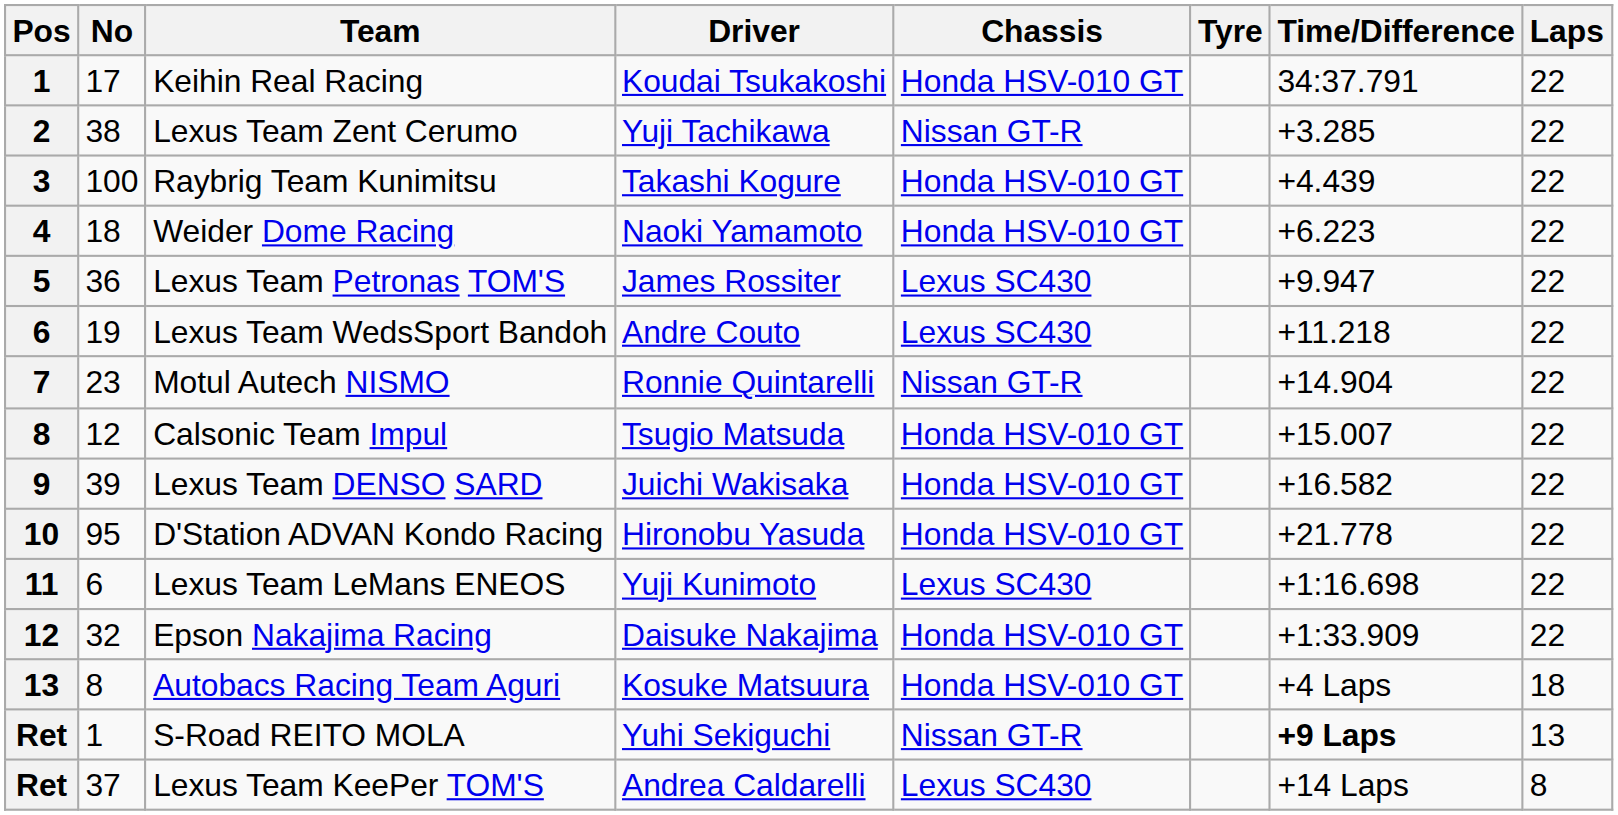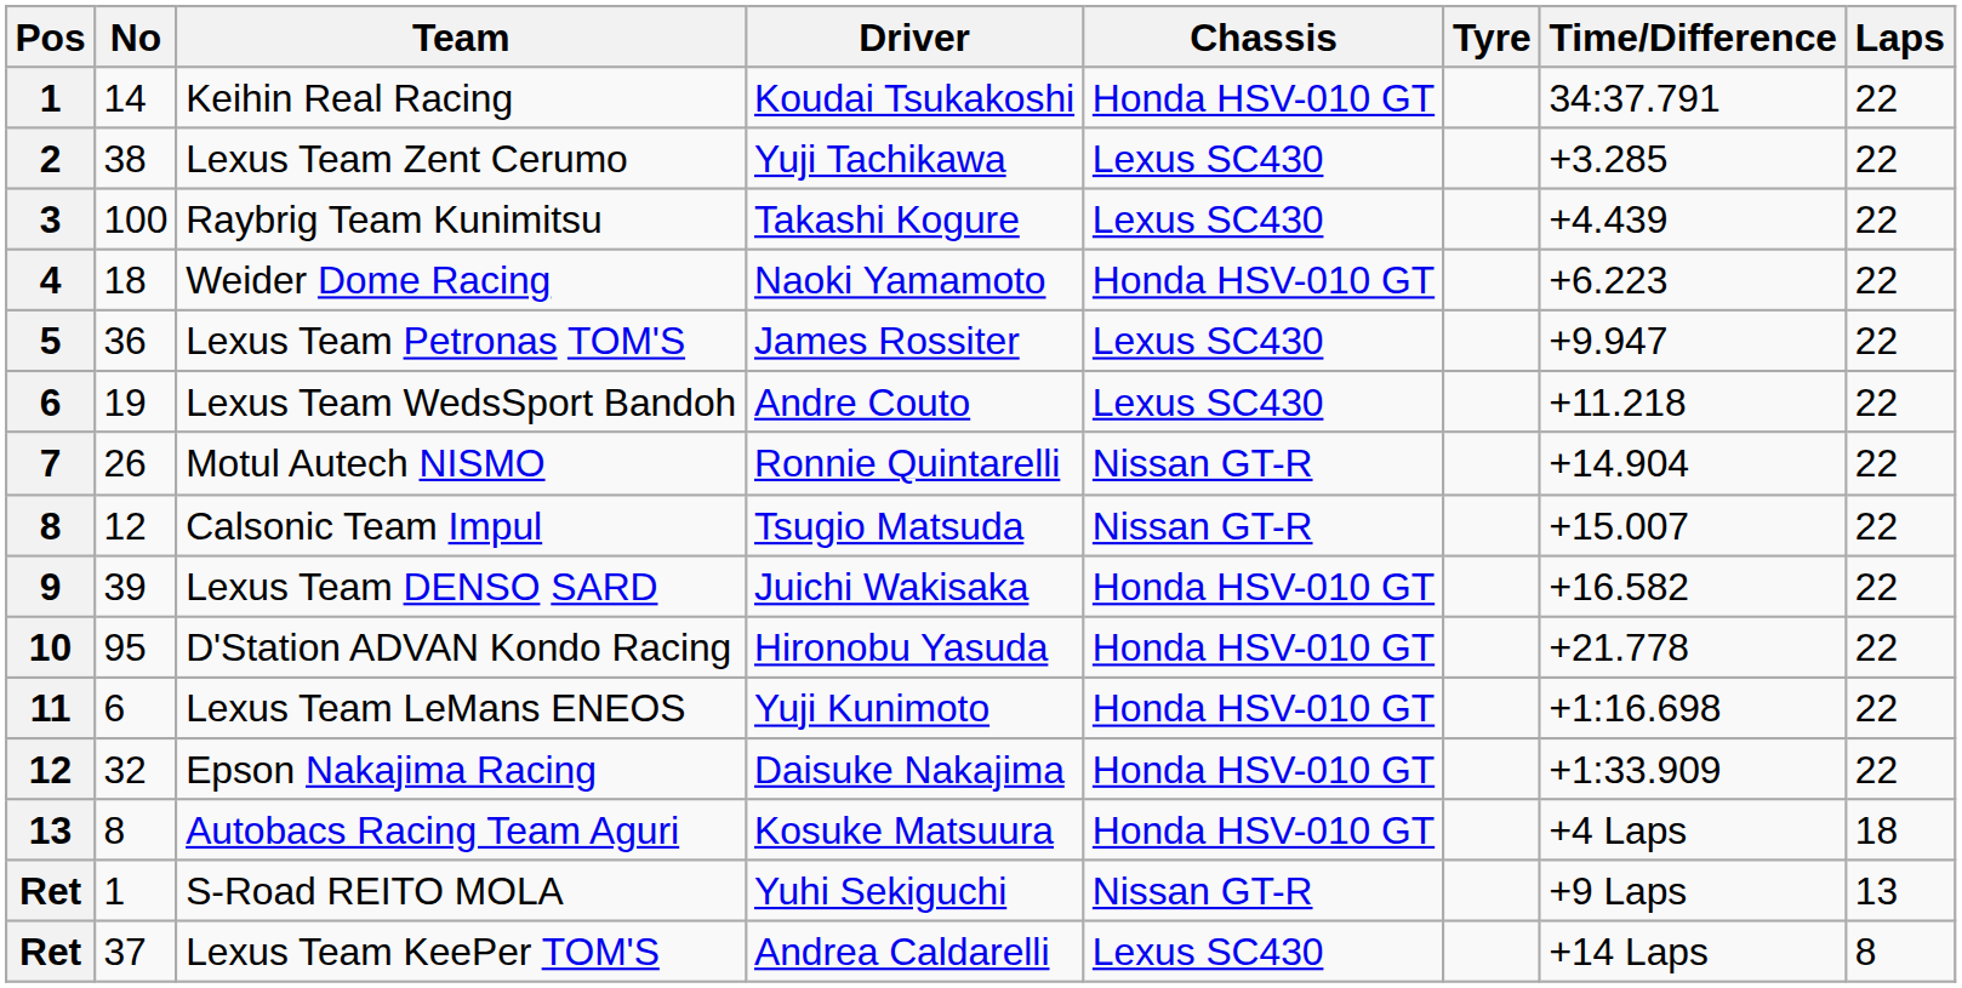Keihin Real Racing | No: 17 -> 14
Lexus Team Zent Cerumo | Chassis: Nissan GT-R -> Lexus SC430
Raybrig Team Kunimitsu | Chassis: Honda HSV-010 GT -> Lexus SC430
Motul Autech NISMO | No: 23 -> 26
Calsonic Team Impul | Chassis: Honda HSV-010 GT -> Nissan GT-R
Lexus Team LeMans ENEOS | Chassis: Lexus SC430 -> Honda HSV-010 GT
S-Road REITO MOLA | Time/Difference: bold -> normal
